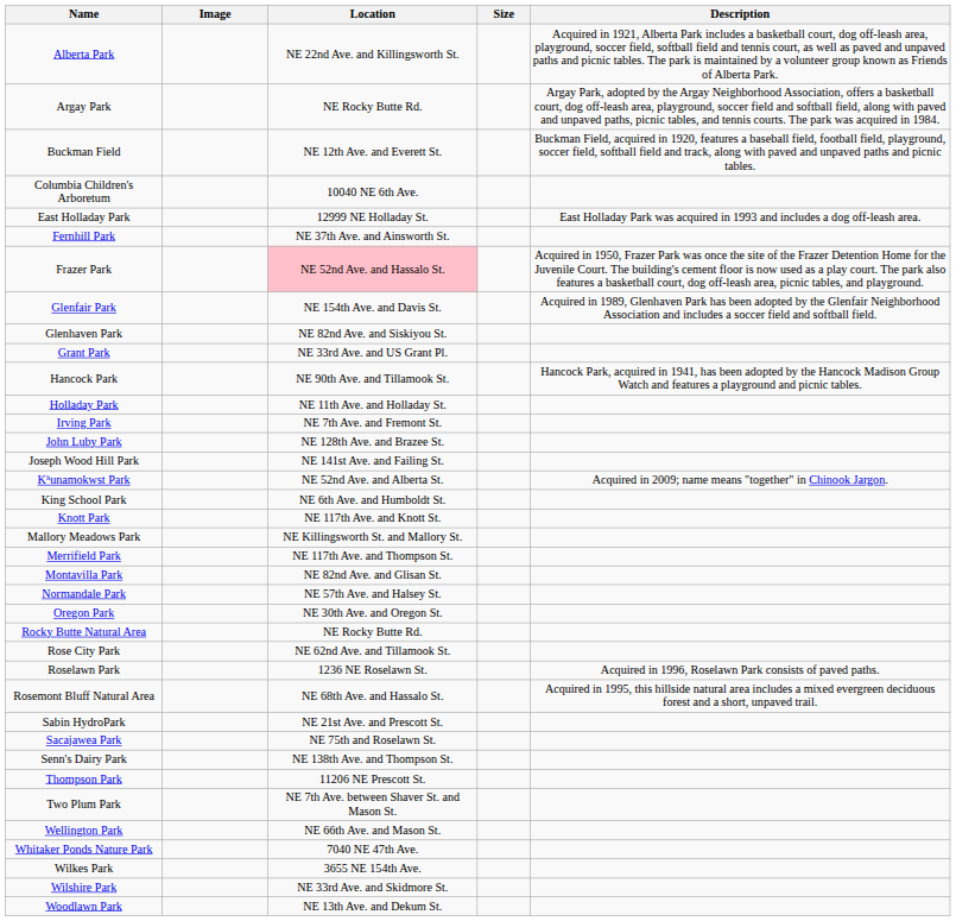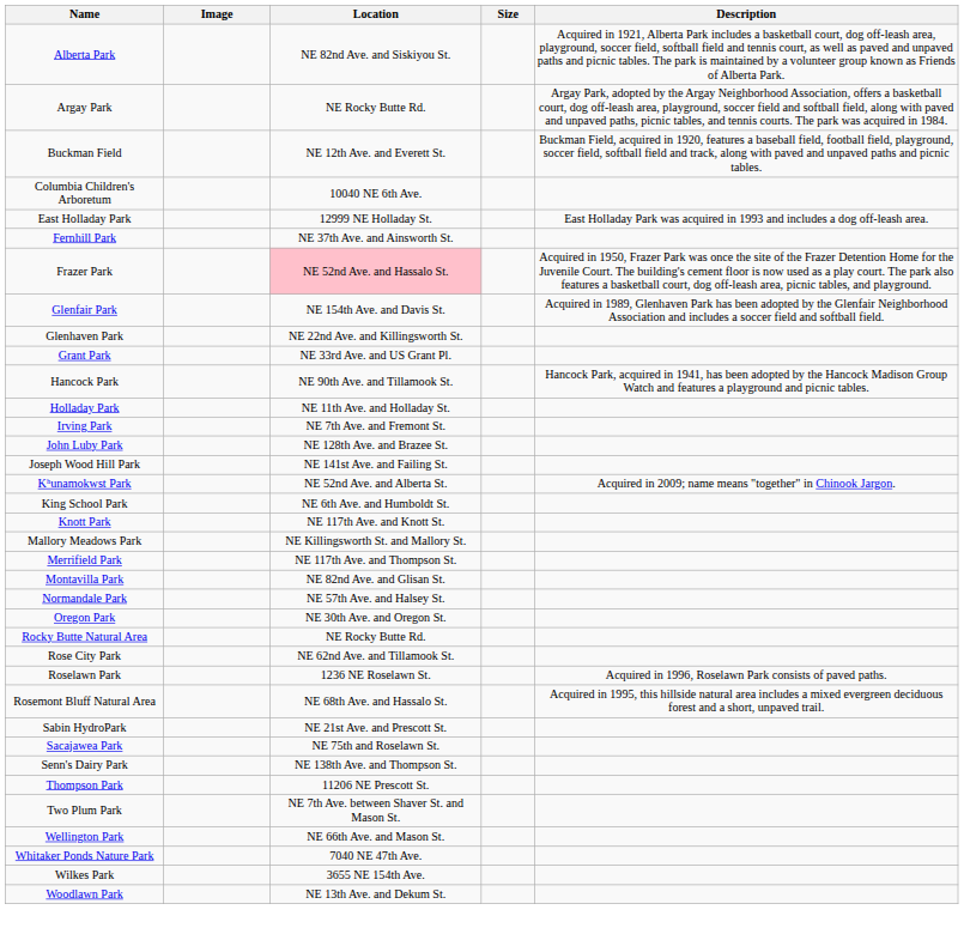Alberta Park | Location: NE 22nd Ave. and Killingsworth St. -> NE 82nd Ave. and Siskiyou St.
Glenhaven Park | Location: NE 82nd Ave. and Siskiyou St. -> NE 22nd Ave. and Killingsworth St.
- row: Wilshire Park | NE 33rd Ave. and Skidmore St.
